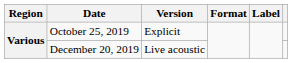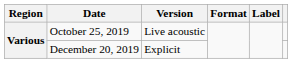October 25, 2019 | Version: Explicit -> Live acoustic
December 20, 2019 | Version: Live acoustic -> Explicit
